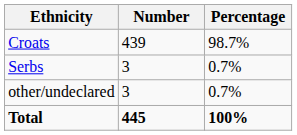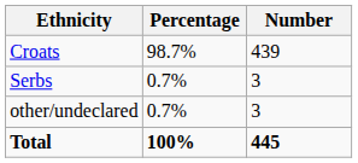columns swapped: Number <-> Percentage
